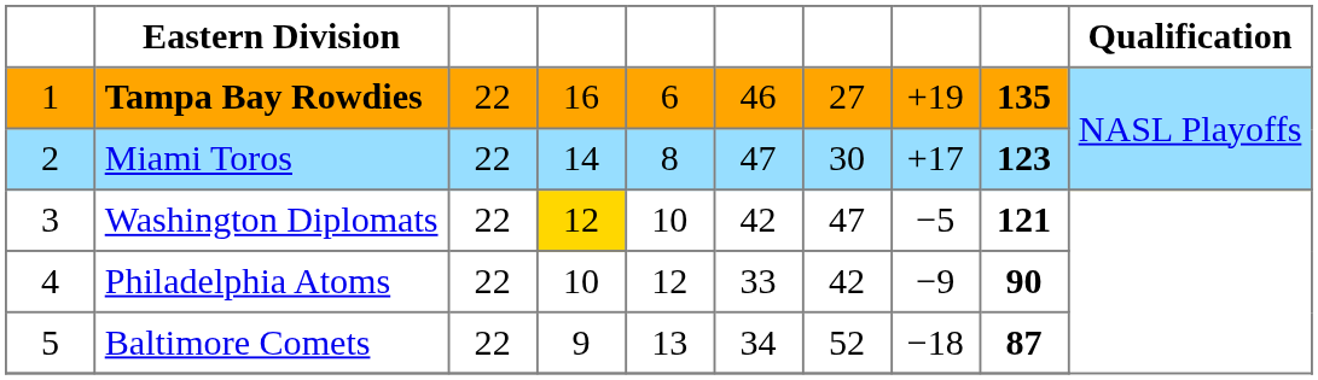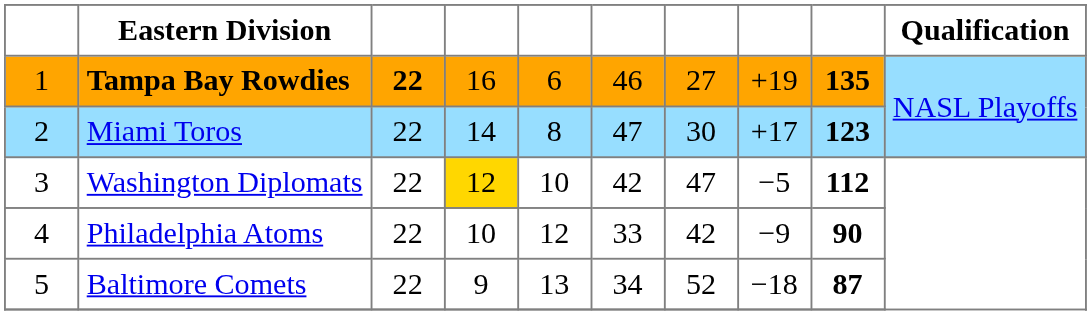Tampa Bay Rowdies | column 3: normal -> bold
Washington Diplomats | column 9: 121 -> 112
